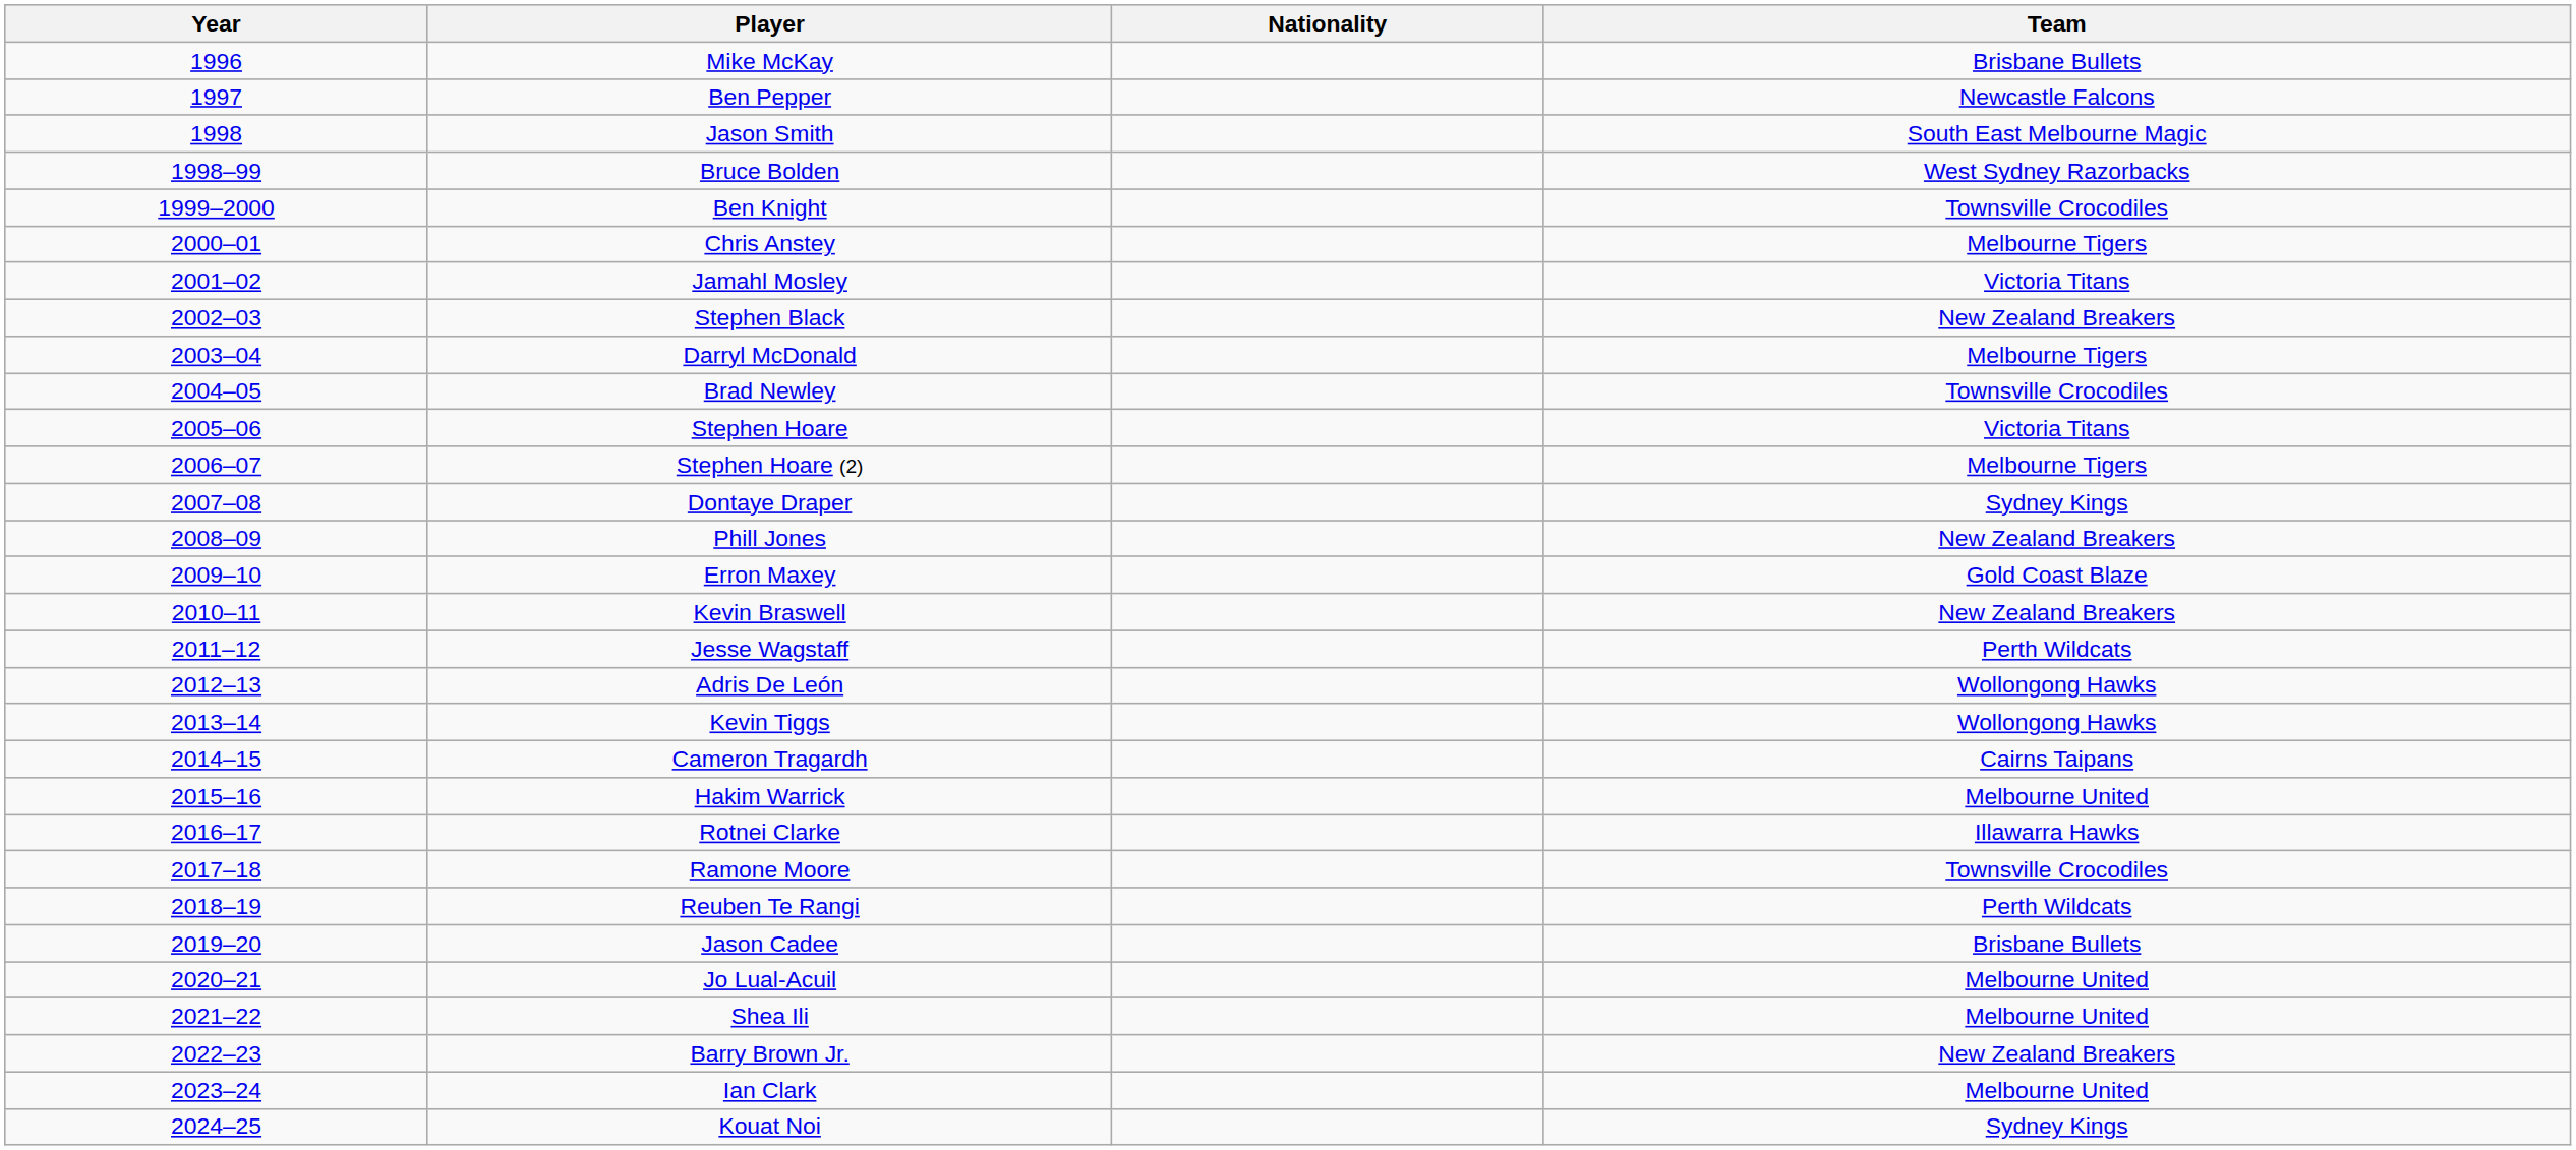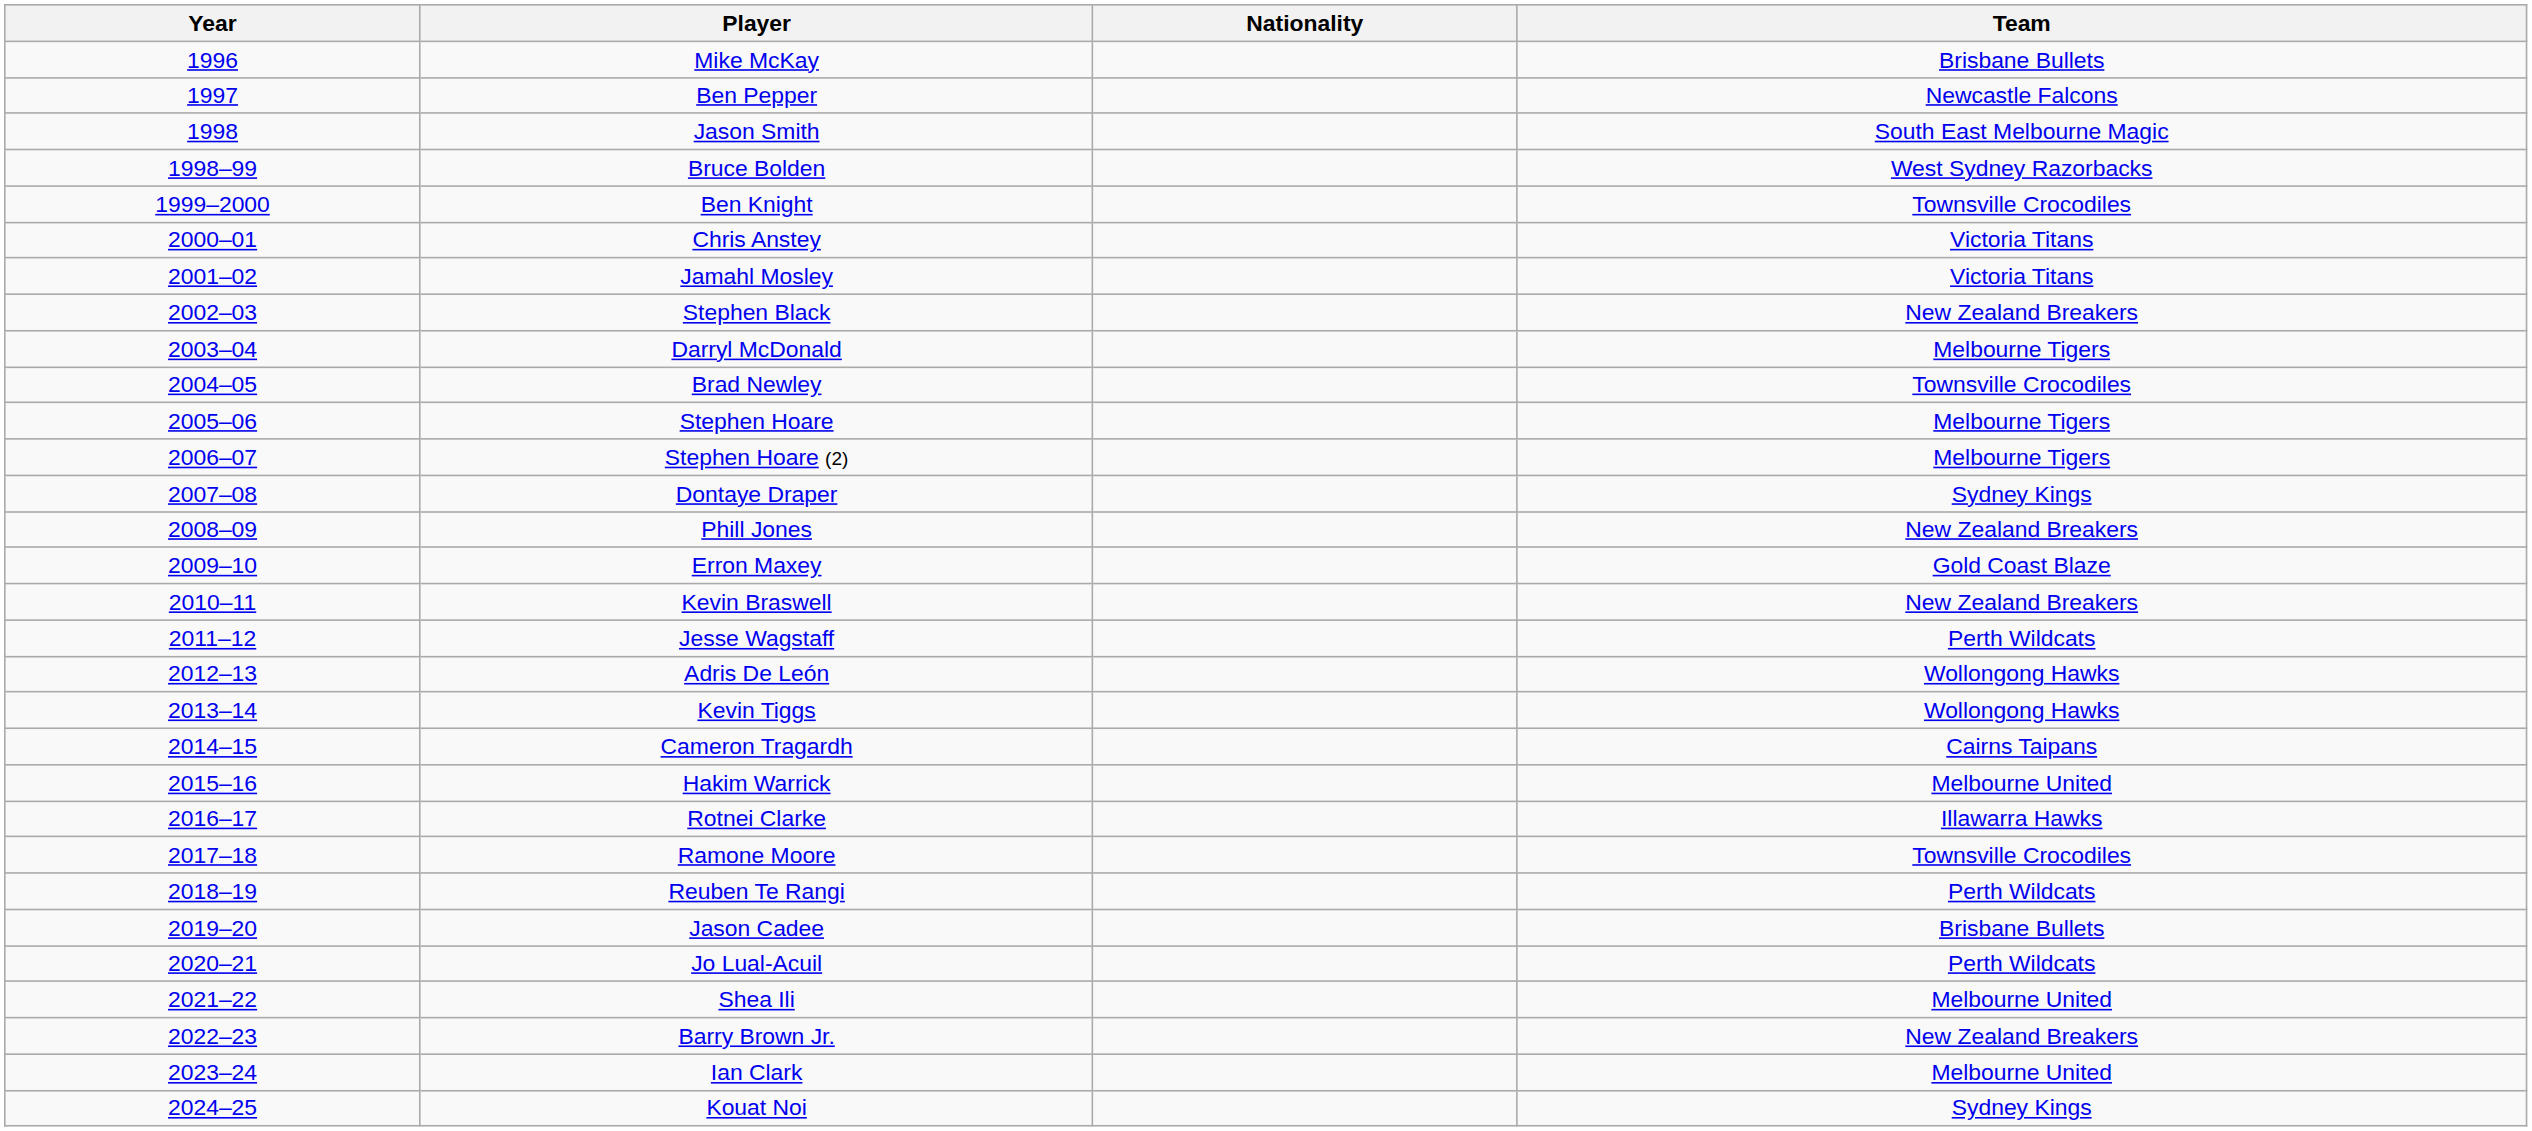Chris Anstey | Team: Melbourne Tigers -> Victoria Titans
Stephen Hoare | Team: Victoria Titans -> Melbourne Tigers
Jo Lual-Acuil | Team: Melbourne United -> Perth Wildcats
